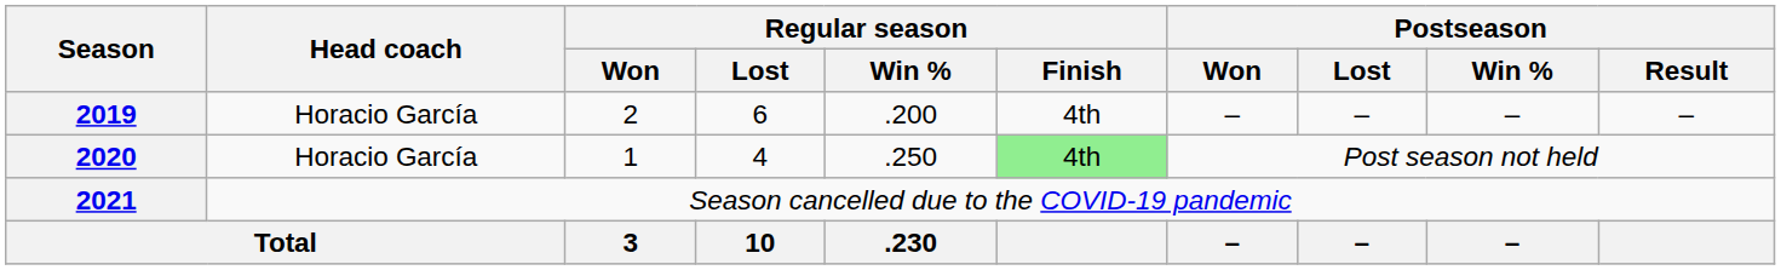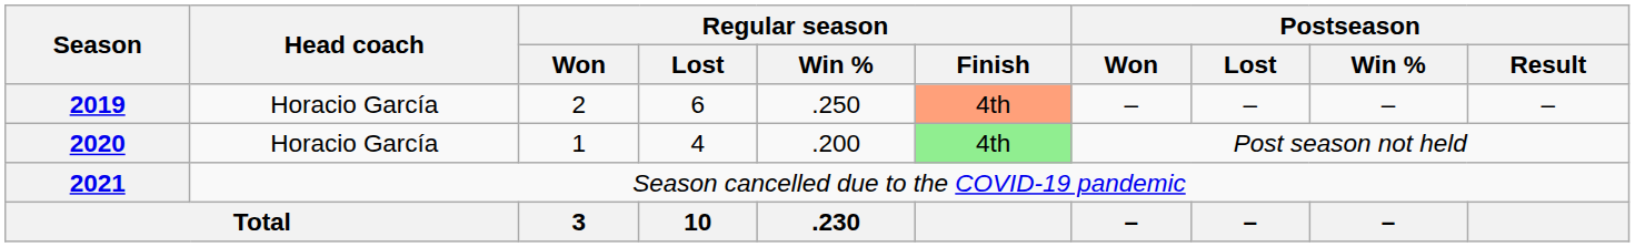2019 | Regular season / Win %: .200 -> .250
2019 | Regular season / Finish: no background -> lightsalmon background
2020 | Regular season / Win %: .250 -> .200
